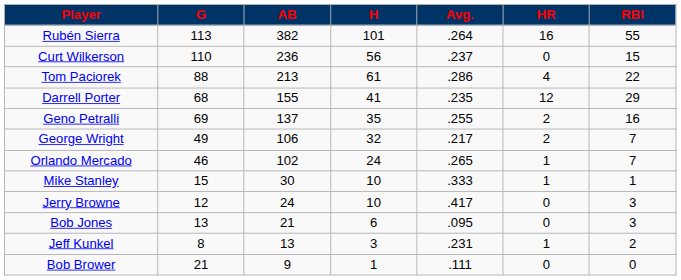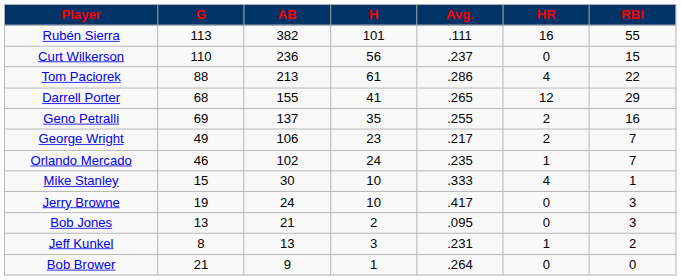Rubén Sierra | Avg.: .264 -> .111
Darrell Porter | Avg.: .235 -> .265
George Wright | H: 32 -> 23
Orlando Mercado | Avg.: .265 -> .235
Mike Stanley | HR: 1 -> 4
Jerry Browne | G: 12 -> 19
Bob Jones | H: 6 -> 2
Bob Brower | Avg.: .111 -> .264
